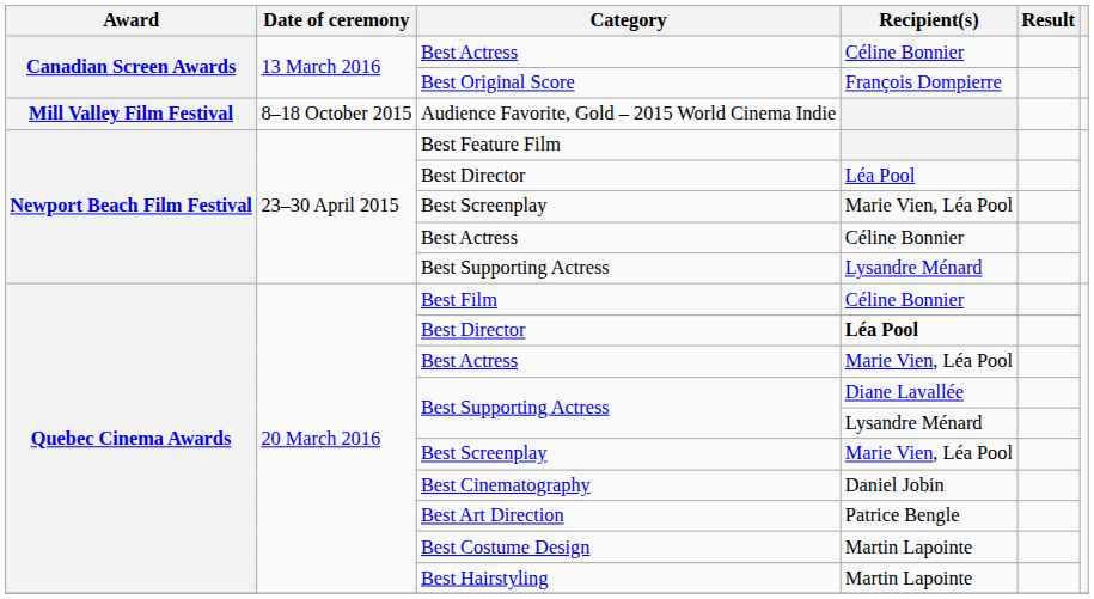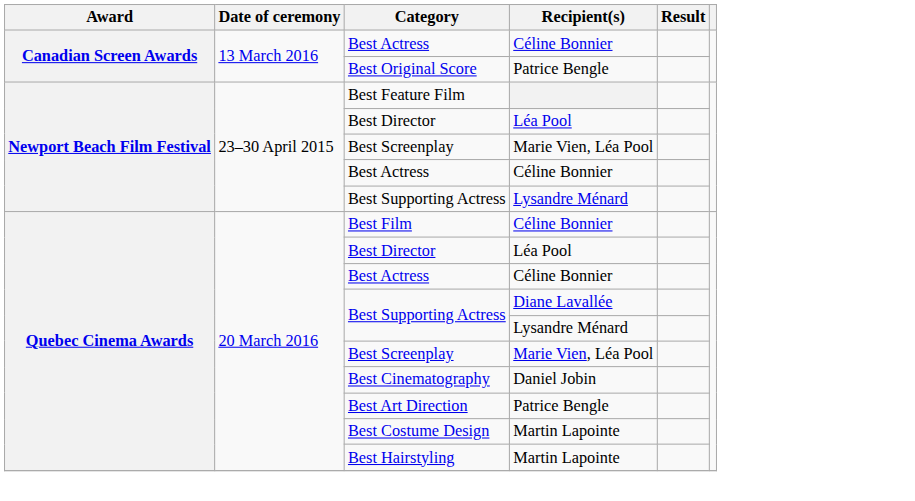Best Original Score | Recipient(s): François Dompierre -> Patrice Bengle
- row: Mill Valley Film Festival | 8–18 October 2015 | Audience Favorite, Gold – 2015 World Cinema Indie
Quebec Cinema Awards / Best Director | Recipient(s): bold -> normal
Quebec Cinema Awards / Best Actress | Recipient(s): Marie Vien, Léa Pool -> Céline Bonnier
